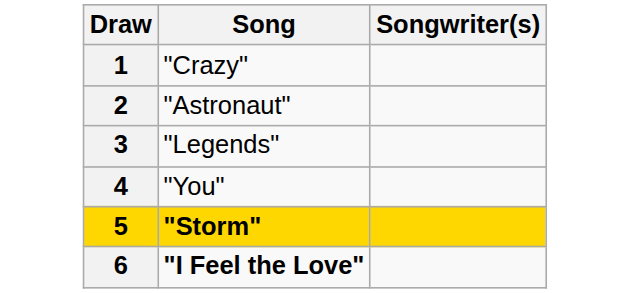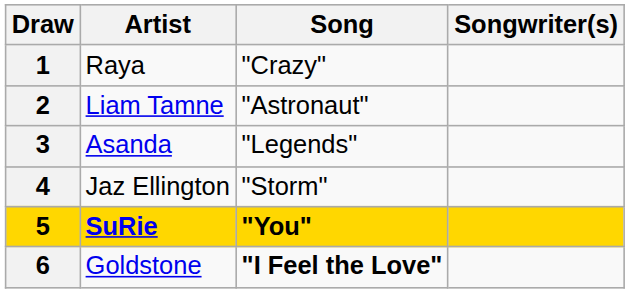+ column: Artist | Raya | Liam Tamne | Asanda | Jaz Ellington | SuRie | Goldstone
4 | Song: "You" -> "Storm"
5 | Song: "Storm" -> "You"
